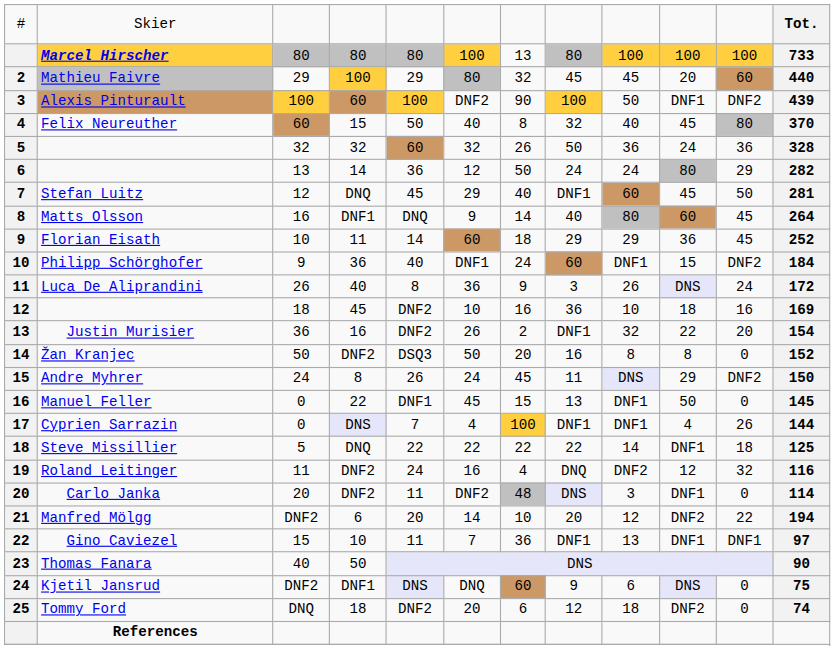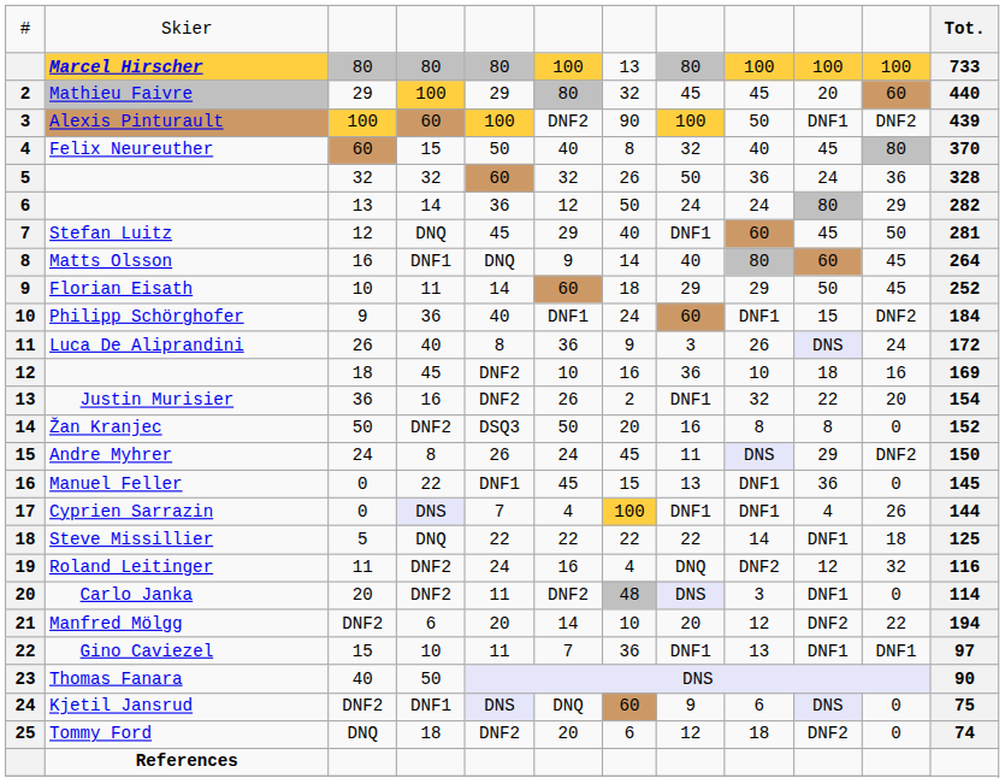Florian Eisath | column 10: 36 -> 50
Manuel Feller | column 10: 50 -> 36
